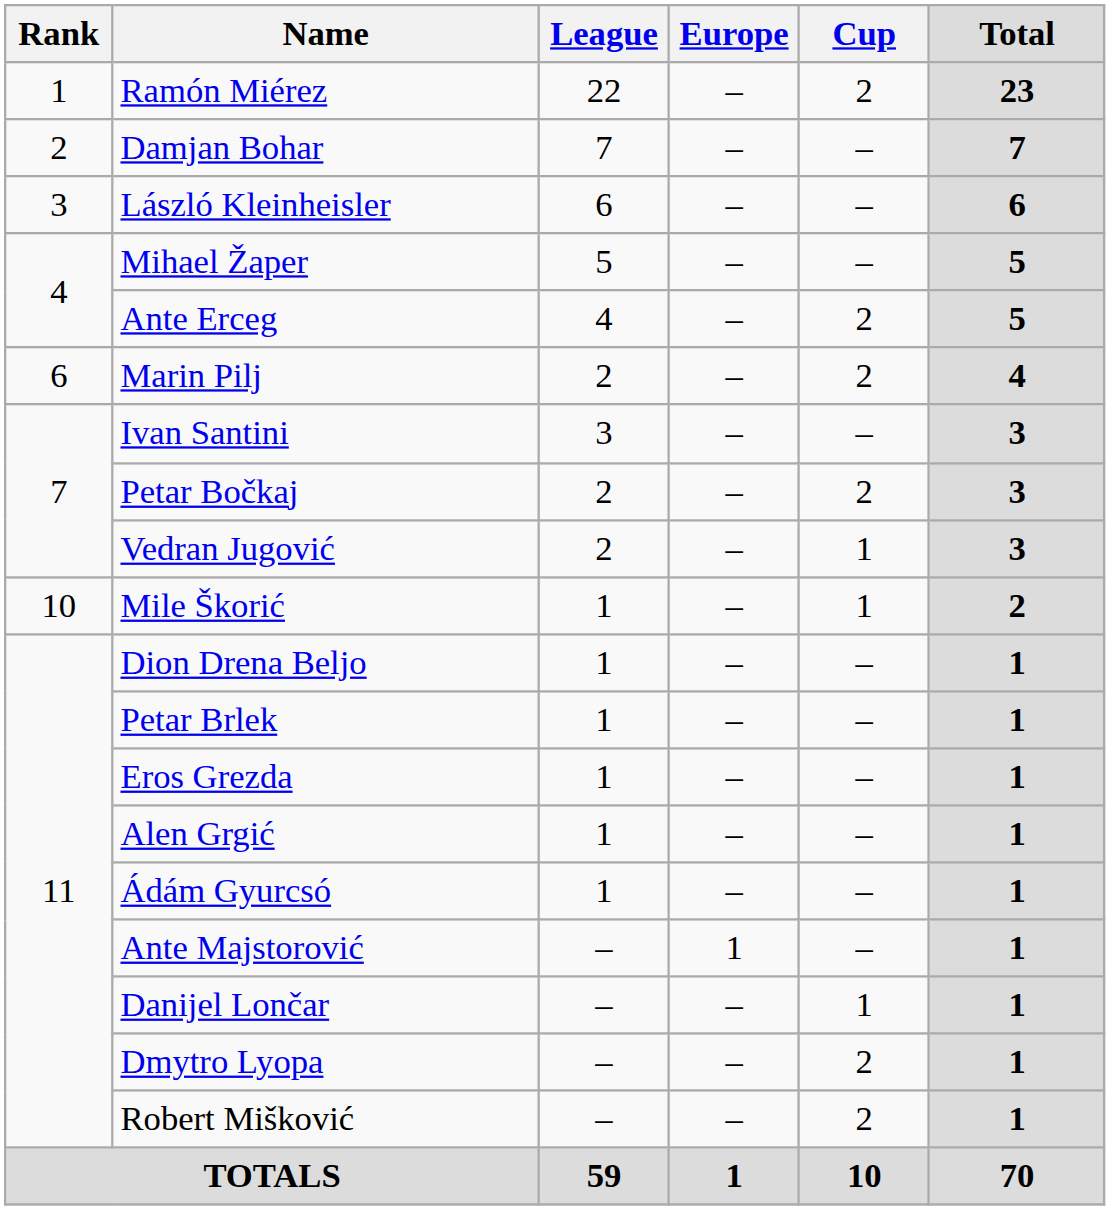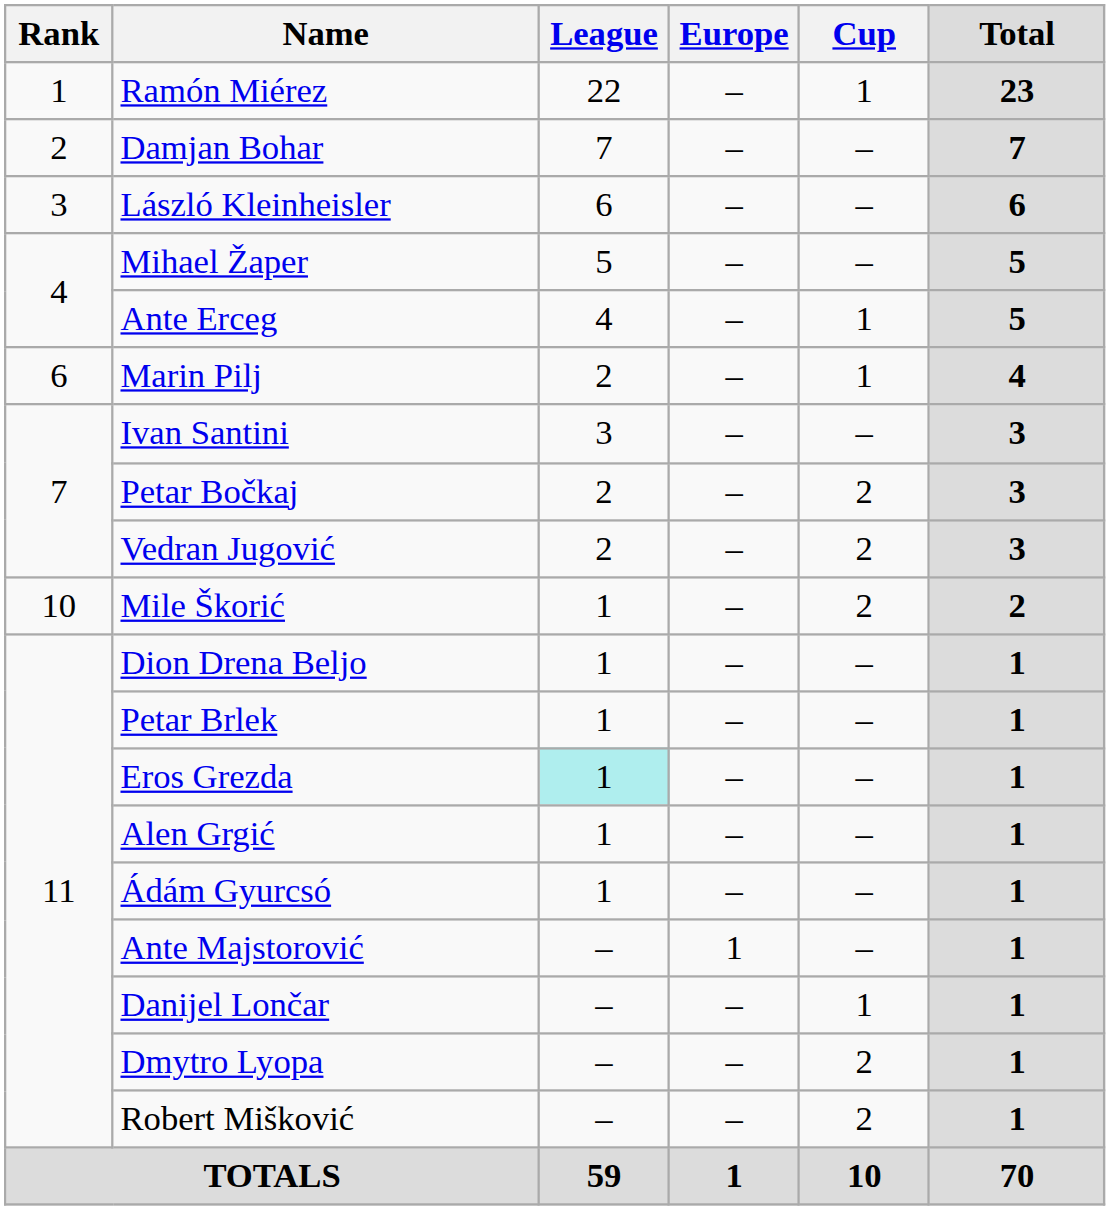Ramón Miérez | Cup: 2 -> 1
Ante Erceg | Cup: 2 -> 1
Marin Pilj | Cup: 2 -> 1
Vedran Jugović | Cup: 1 -> 2
Mile Škorić | Cup: 1 -> 2
Eros Grezda | League: no background -> paleturquoise background
